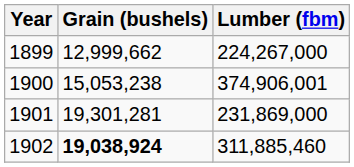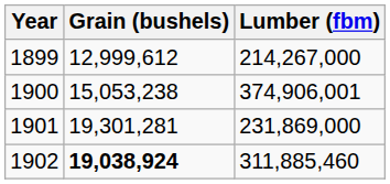1899 | Grain (bushels): 12,999,662 -> 12,999,612
1899 | Lumber (fbm): 224,267,000 -> 214,267,000
